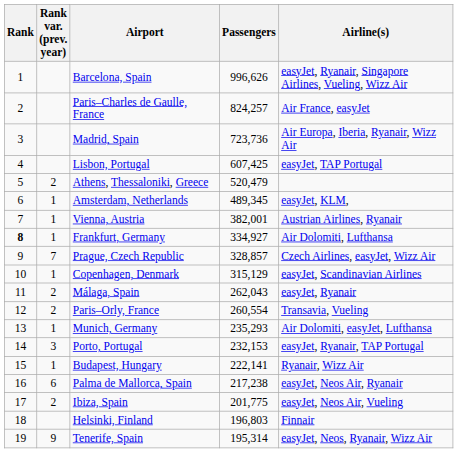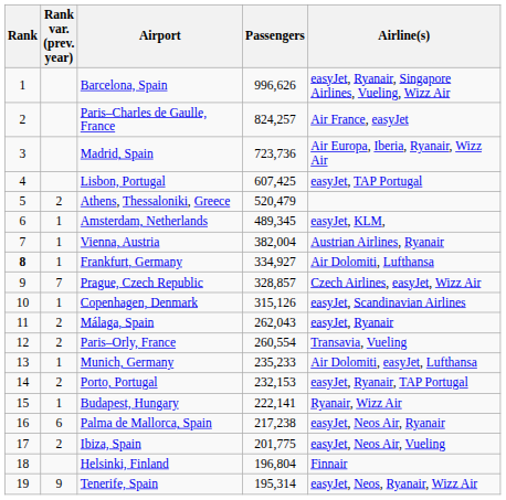Vienna, Austria | Passengers: 382,001 -> 382,004
Copenhagen, Denmark | Passengers: 315,129 -> 315,126
Munich, Germany | Passengers: 235,293 -> 235,233
Porto, Portugal | Rank var. (prev. year): 3 -> 2
Helsinki, Finland | Passengers: 196,803 -> 196,804
